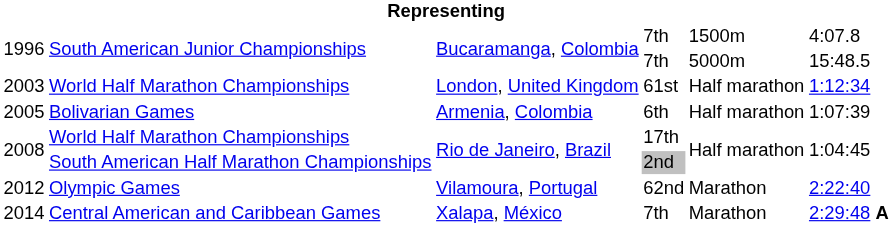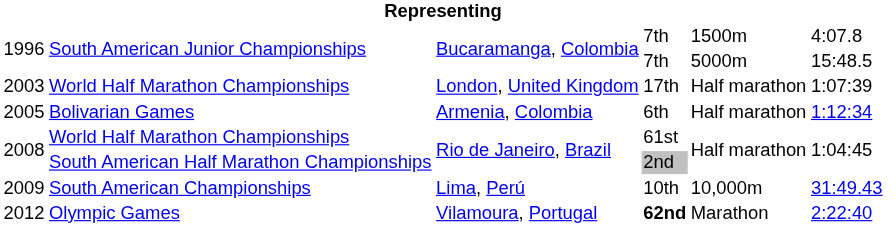2003 | column 4: 61st -> 17th
2003 | column 6: 1:12:34 -> 1:07:39
2005 | column 6: 1:07:39 -> 1:12:34
2008 / World Half Marathon Championships | column 4: 17th -> 61st
+ row: 2009 | South American Championships | Lima, Perú | 10th | 10,000m | 31:49.43
2012 | column 4: normal -> bold
- row: 2014 | Central American and Caribbean Games | Xalapa, México | 7th | Marathon | 2:29:48 A
